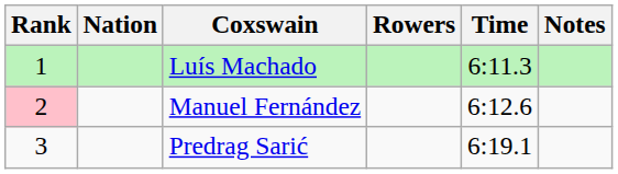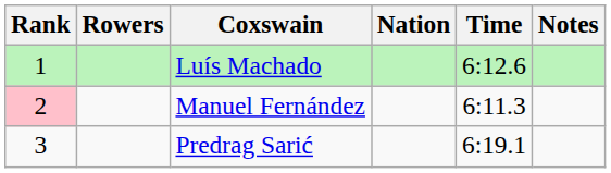columns swapped: Rowers <-> Nation
Luís Machado | Time: 6:11.3 -> 6:12.6
Manuel Fernández | Time: 6:12.6 -> 6:11.3
